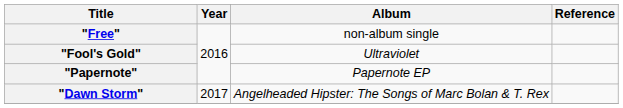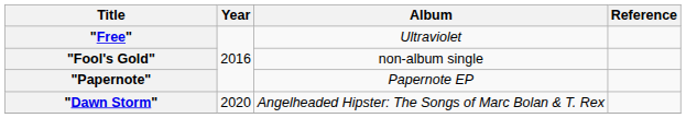"Free" | Album: non-album single -> Ultraviolet
"Fool's Gold" | Album: Ultraviolet -> non-album single
"Dawn Storm" | Year: 2017 -> 2020
